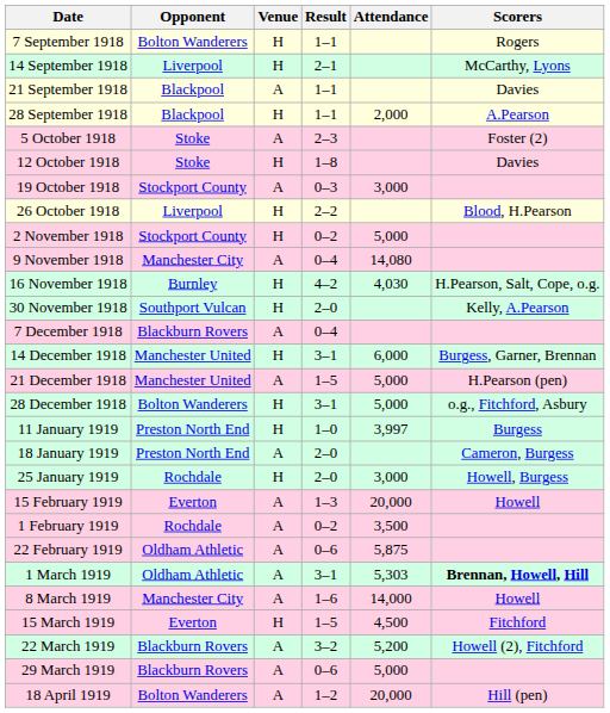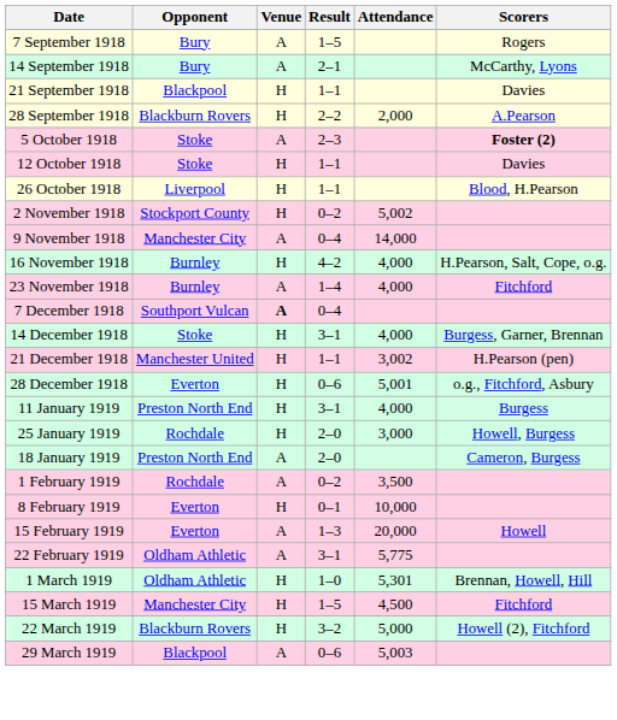7 September 1918 | Opponent: Bolton Wanderers -> Bury
7 September 1918 | Venue: H -> A
7 September 1918 | Result: 1–1 -> 1–5
14 September 1918 | Opponent: Liverpool -> Bury
14 September 1918 | Venue: H -> A
21 September 1918 | Venue: A -> H
28 September 1918 | Opponent: Blackpool -> Blackburn Rovers
28 September 1918 | Result: 1–1 -> 2–2
5 October 1918 | Scorers: normal -> bold
12 October 1918 | Result: 1–8 -> 1–1
- row: 19 October 1918 | Stockport County | A | 0–3 | 3,000
26 October 1918 | Result: 2–2 -> 1–1
2 November 1918 | Attendance: 5,000 -> 5,002
9 November 1918 | Attendance: 14,080 -> 14,000
16 November 1918 | Attendance: 4,030 -> 4,000
+ row: 23 November 1918 | Burnley | A | 1–4 | 4,000 | Fitchford
- row: 30 November 1918 | Southport Vulcan | H | 2–0 | Kelly, A.Pearson
7 December 1918 | Opponent: Blackburn Rovers -> Southport Vulcan
7 December 1918 | Venue: normal -> bold
14 December 1918 | Opponent: Manchester United -> Stoke
14 December 1918 | Attendance: 6,000 -> 4,000
21 December 1918 | Venue: A -> H
21 December 1918 | Result: 1–5 -> 1–1
21 December 1918 | Attendance: 5,000 -> 3,002
28 December 1918 | Opponent: Bolton Wanderers -> Everton
28 December 1918 | Result: 3–1 -> 0–6
28 December 1918 | Attendance: 5,000 -> 5,001
11 January 1919 | Result: 1–0 -> 3–1
11 January 1919 | Attendance: 3,997 -> 4,000
rows swapped: 18 January 1919 <-> 25 January 1919
rows swapped: 1 February 1919 <-> 15 February 1919
+ row: 8 February 1919 | Everton | H | 0–1 | 10,000
22 February 1919 | Result: 0–6 -> 3–1
22 February 1919 | Attendance: 5,875 -> 5,775
1 March 1919 | Venue: A -> H
1 March 1919 | Result: 3–1 -> 1–0
1 March 1919 | Attendance: 5,303 -> 5,301
1 March 1919 | Scorers: bold -> normal
- row: 8 March 1919 | Manchester City | A | 1–6 | 14,000 | Howell
15 March 1919 | Opponent: Everton -> Manchester City
22 March 1919 | Venue: A -> H
22 March 1919 | Attendance: 5,200 -> 5,000
29 March 1919 | Opponent: Blackburn Rovers -> Blackpool
29 March 1919 | Attendance: 5,000 -> 5,003
- row: 18 April 1919 | Bolton Wanderers | A | 1–2 | 20,000 | Hill (pen)
